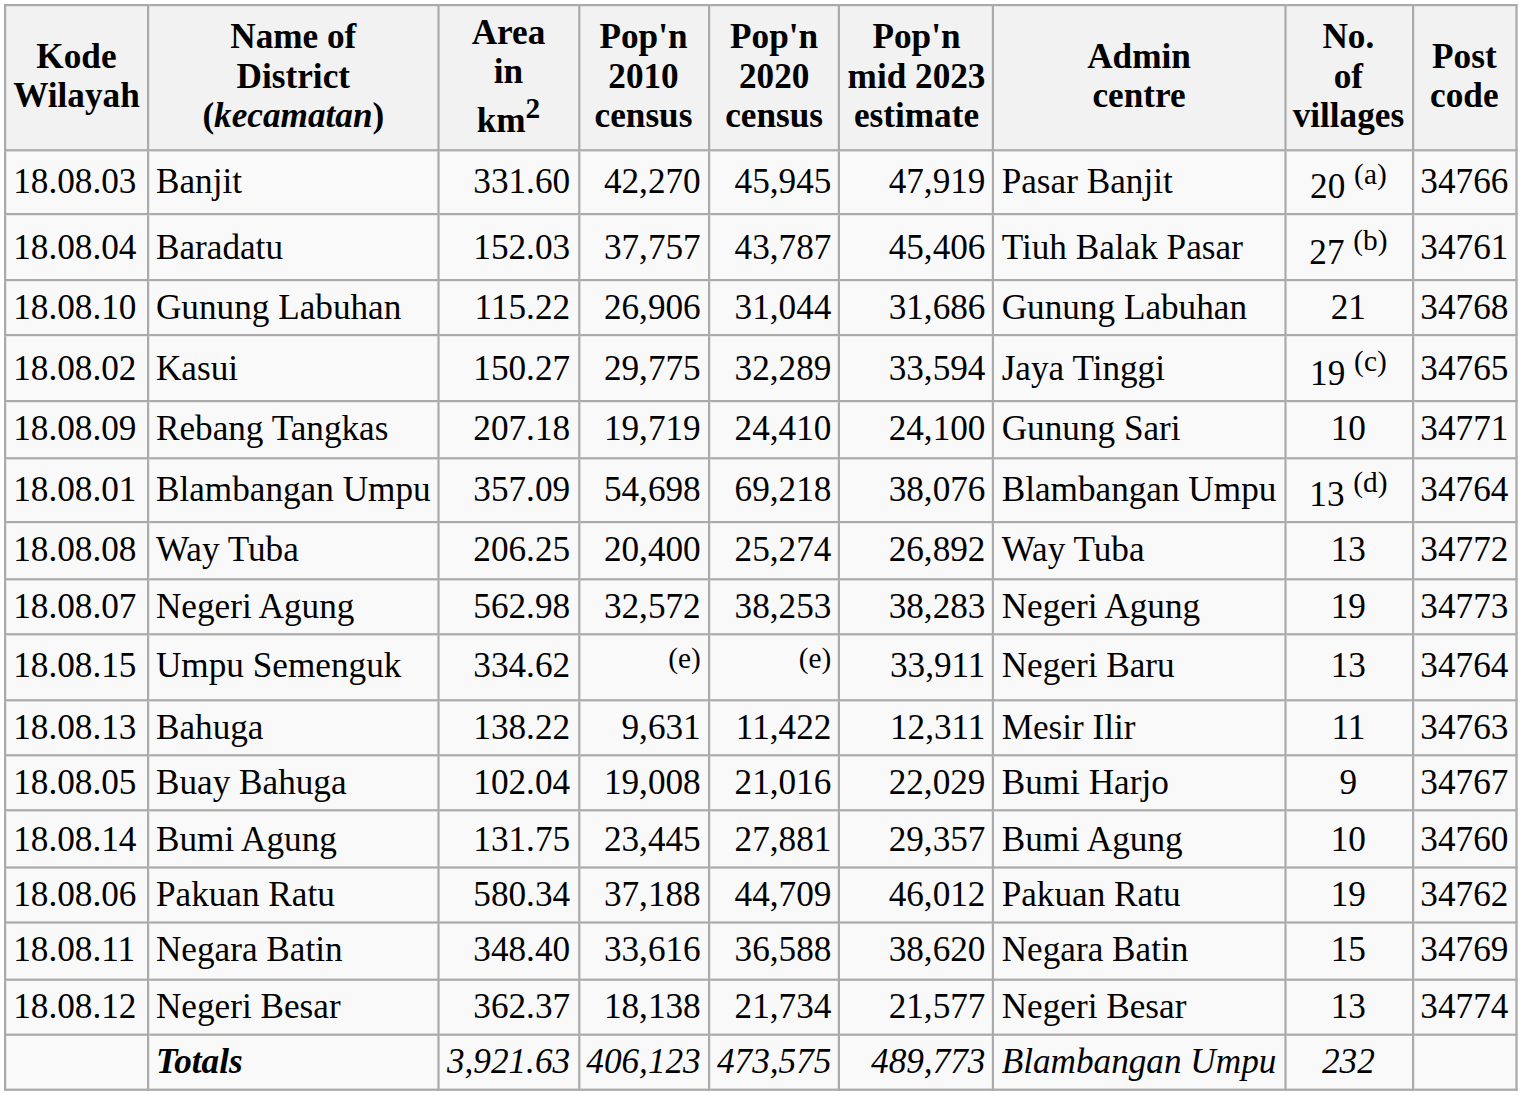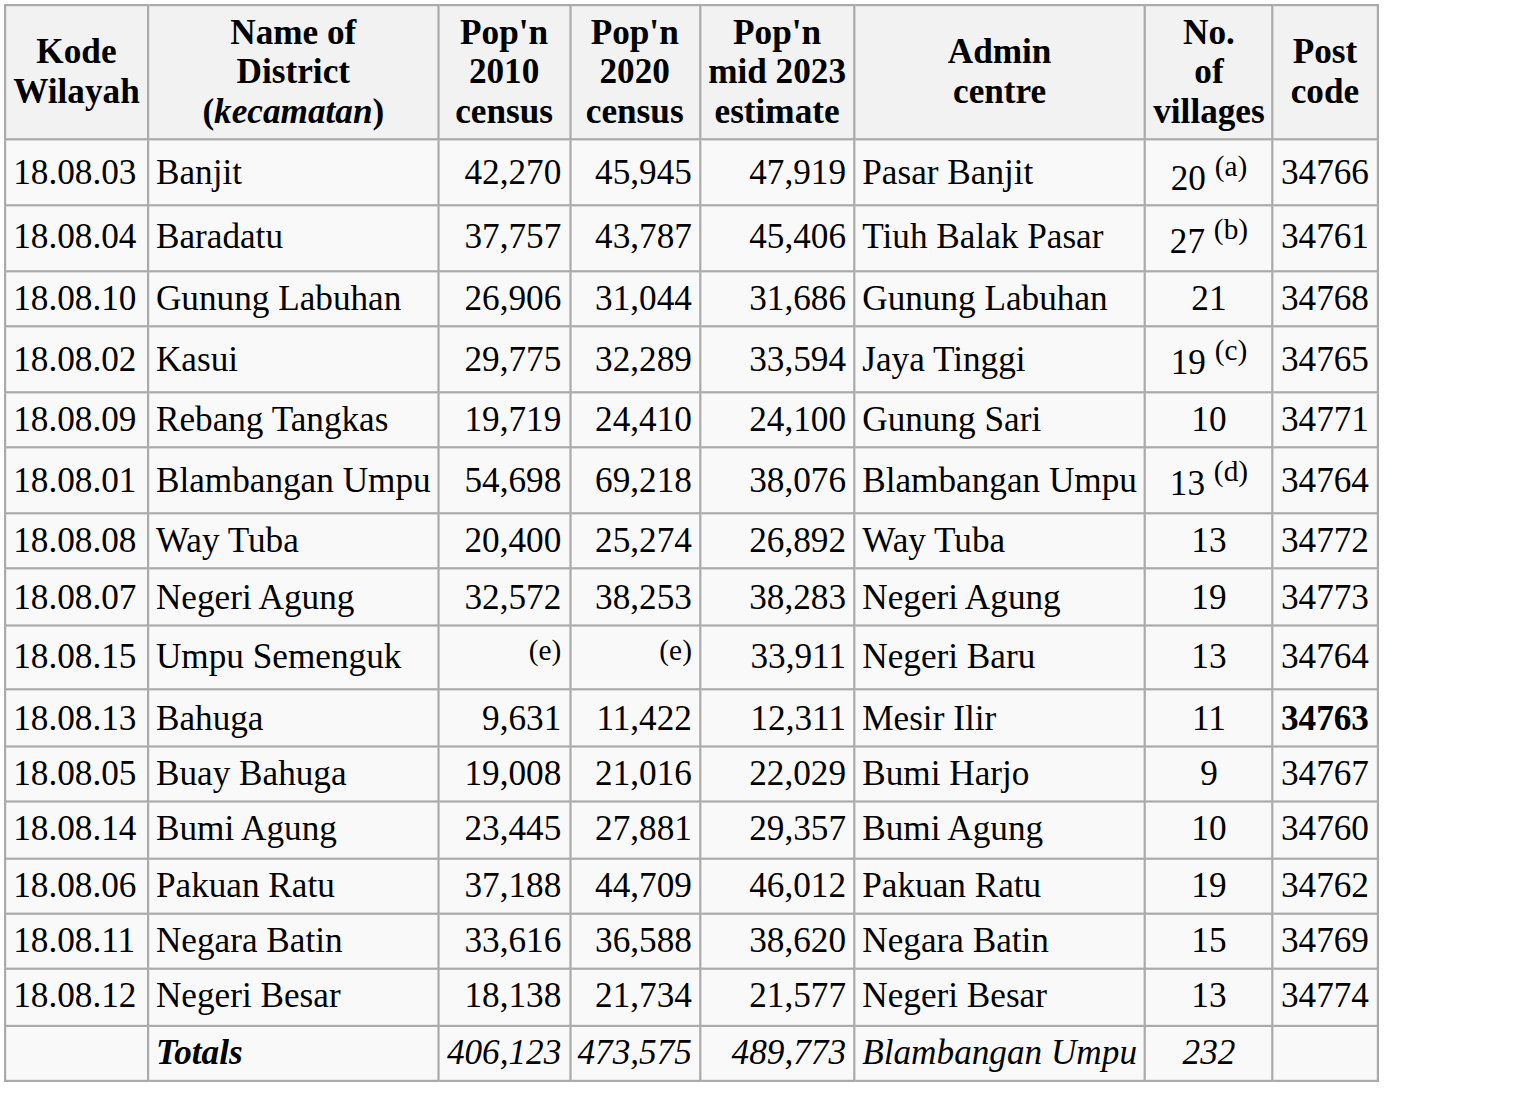- column: Area in km2 | 331.60 | 152.03 | 115.22 | 150.27 | 207.18 | 357.09 | 206.25 | 562.98 | 334.62 | 138.22 | 102.04 | 131.75 | 580.34 | 348.40 | 362.37 | 3,921.63
Bahuga | Post code: normal -> bold
